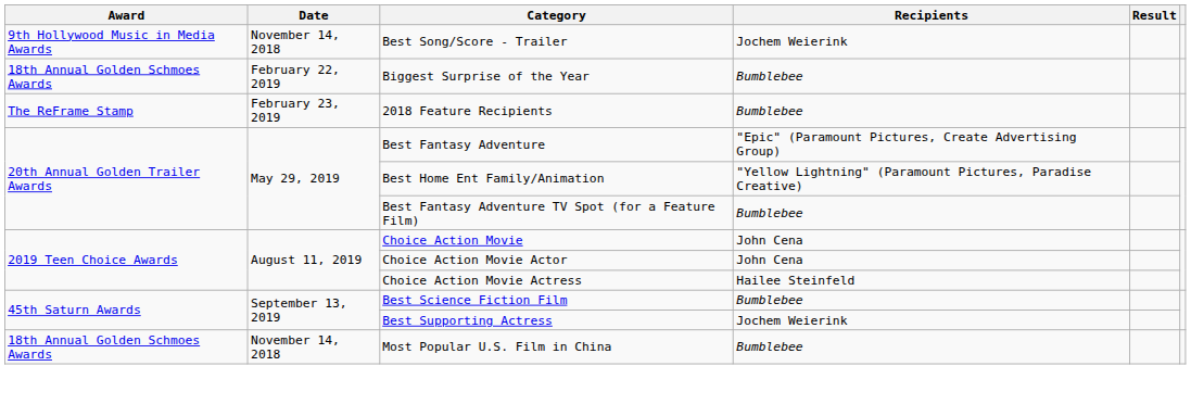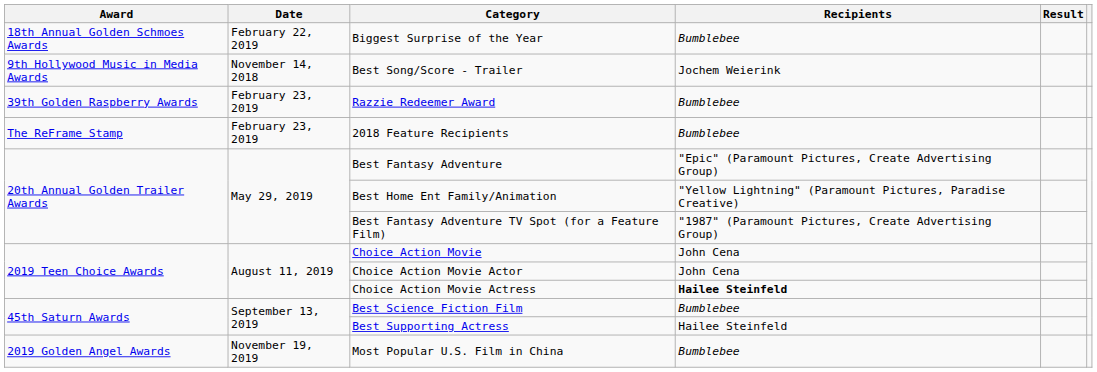rows swapped: Best Song/Score - Trailer <-> Biggest Surprise of the Year
+ row: 39th Golden Raspberry Awards | February 23, 2019 | Razzie Redeemer Award | Bumblebee
Best Fantasy Adventure TV Spot (for a Feature Film) | Recipients: Bumblebee -> "1987" (Paramount Pictures, Create Advertising Group)
Choice Action Movie Actress | Recipients: normal -> bold
Best Supporting Actress | Recipients: Jochem Weierink -> Hailee Steinfeld
Most Popular U.S. Film in China | Award: 18th Annual Golden Schmoes Awards -> 2019 Golden Angel Awards
Most Popular U.S. Film in China | Date: November 14, 2018 -> November 19, 2019
